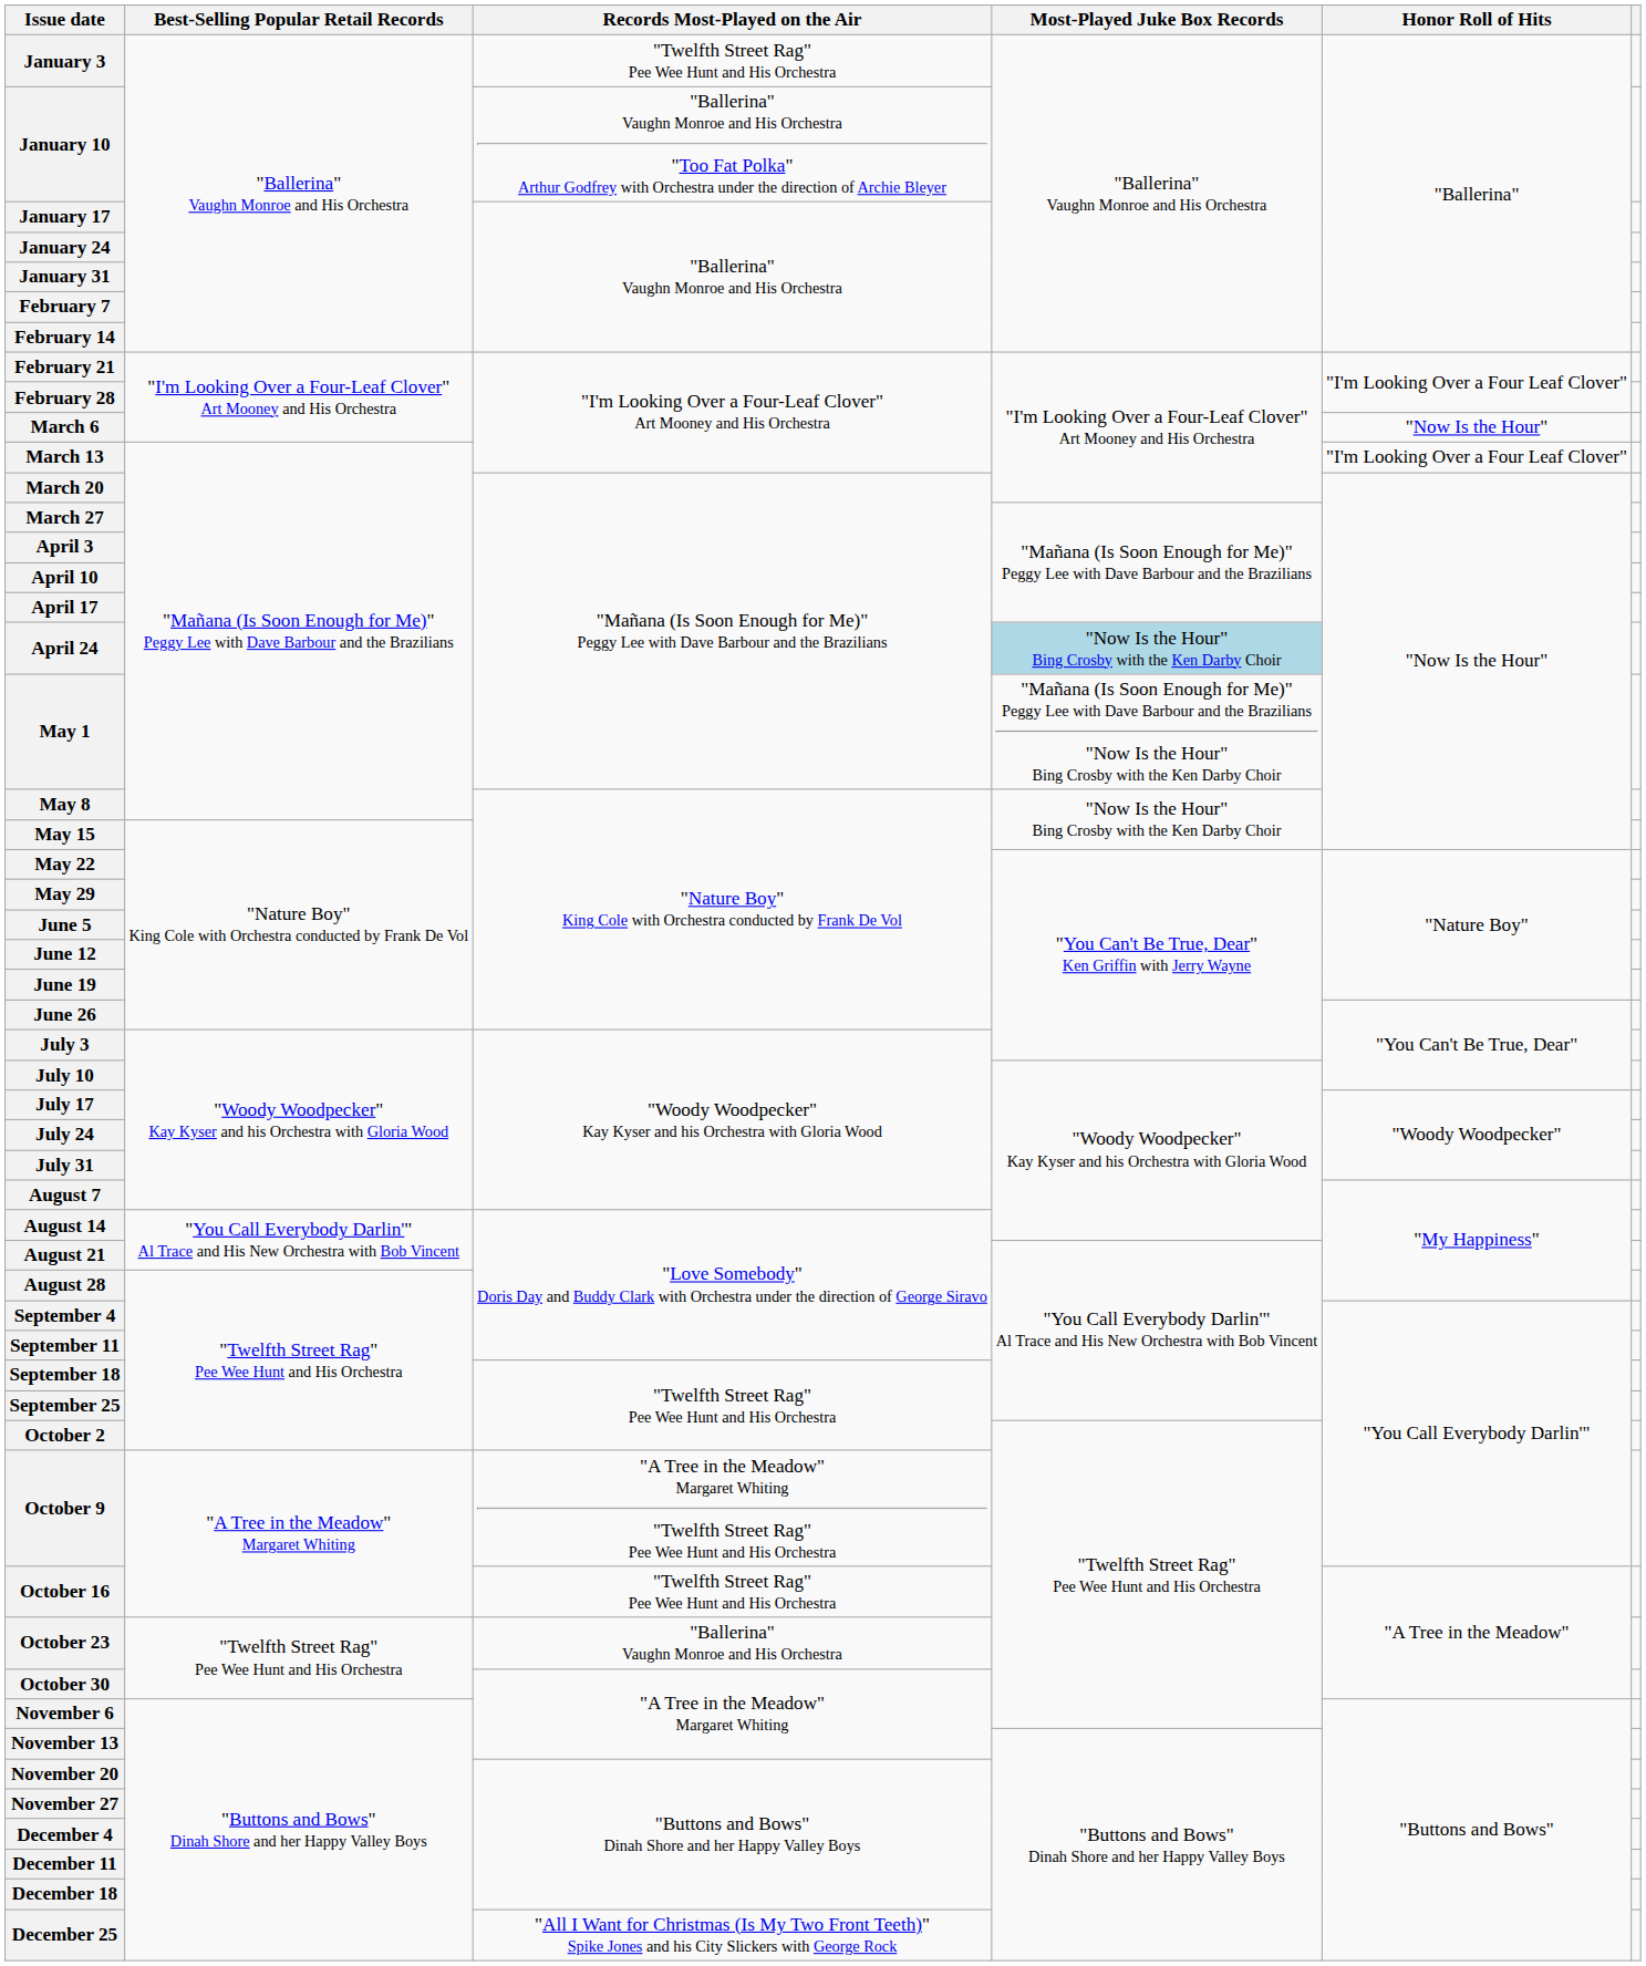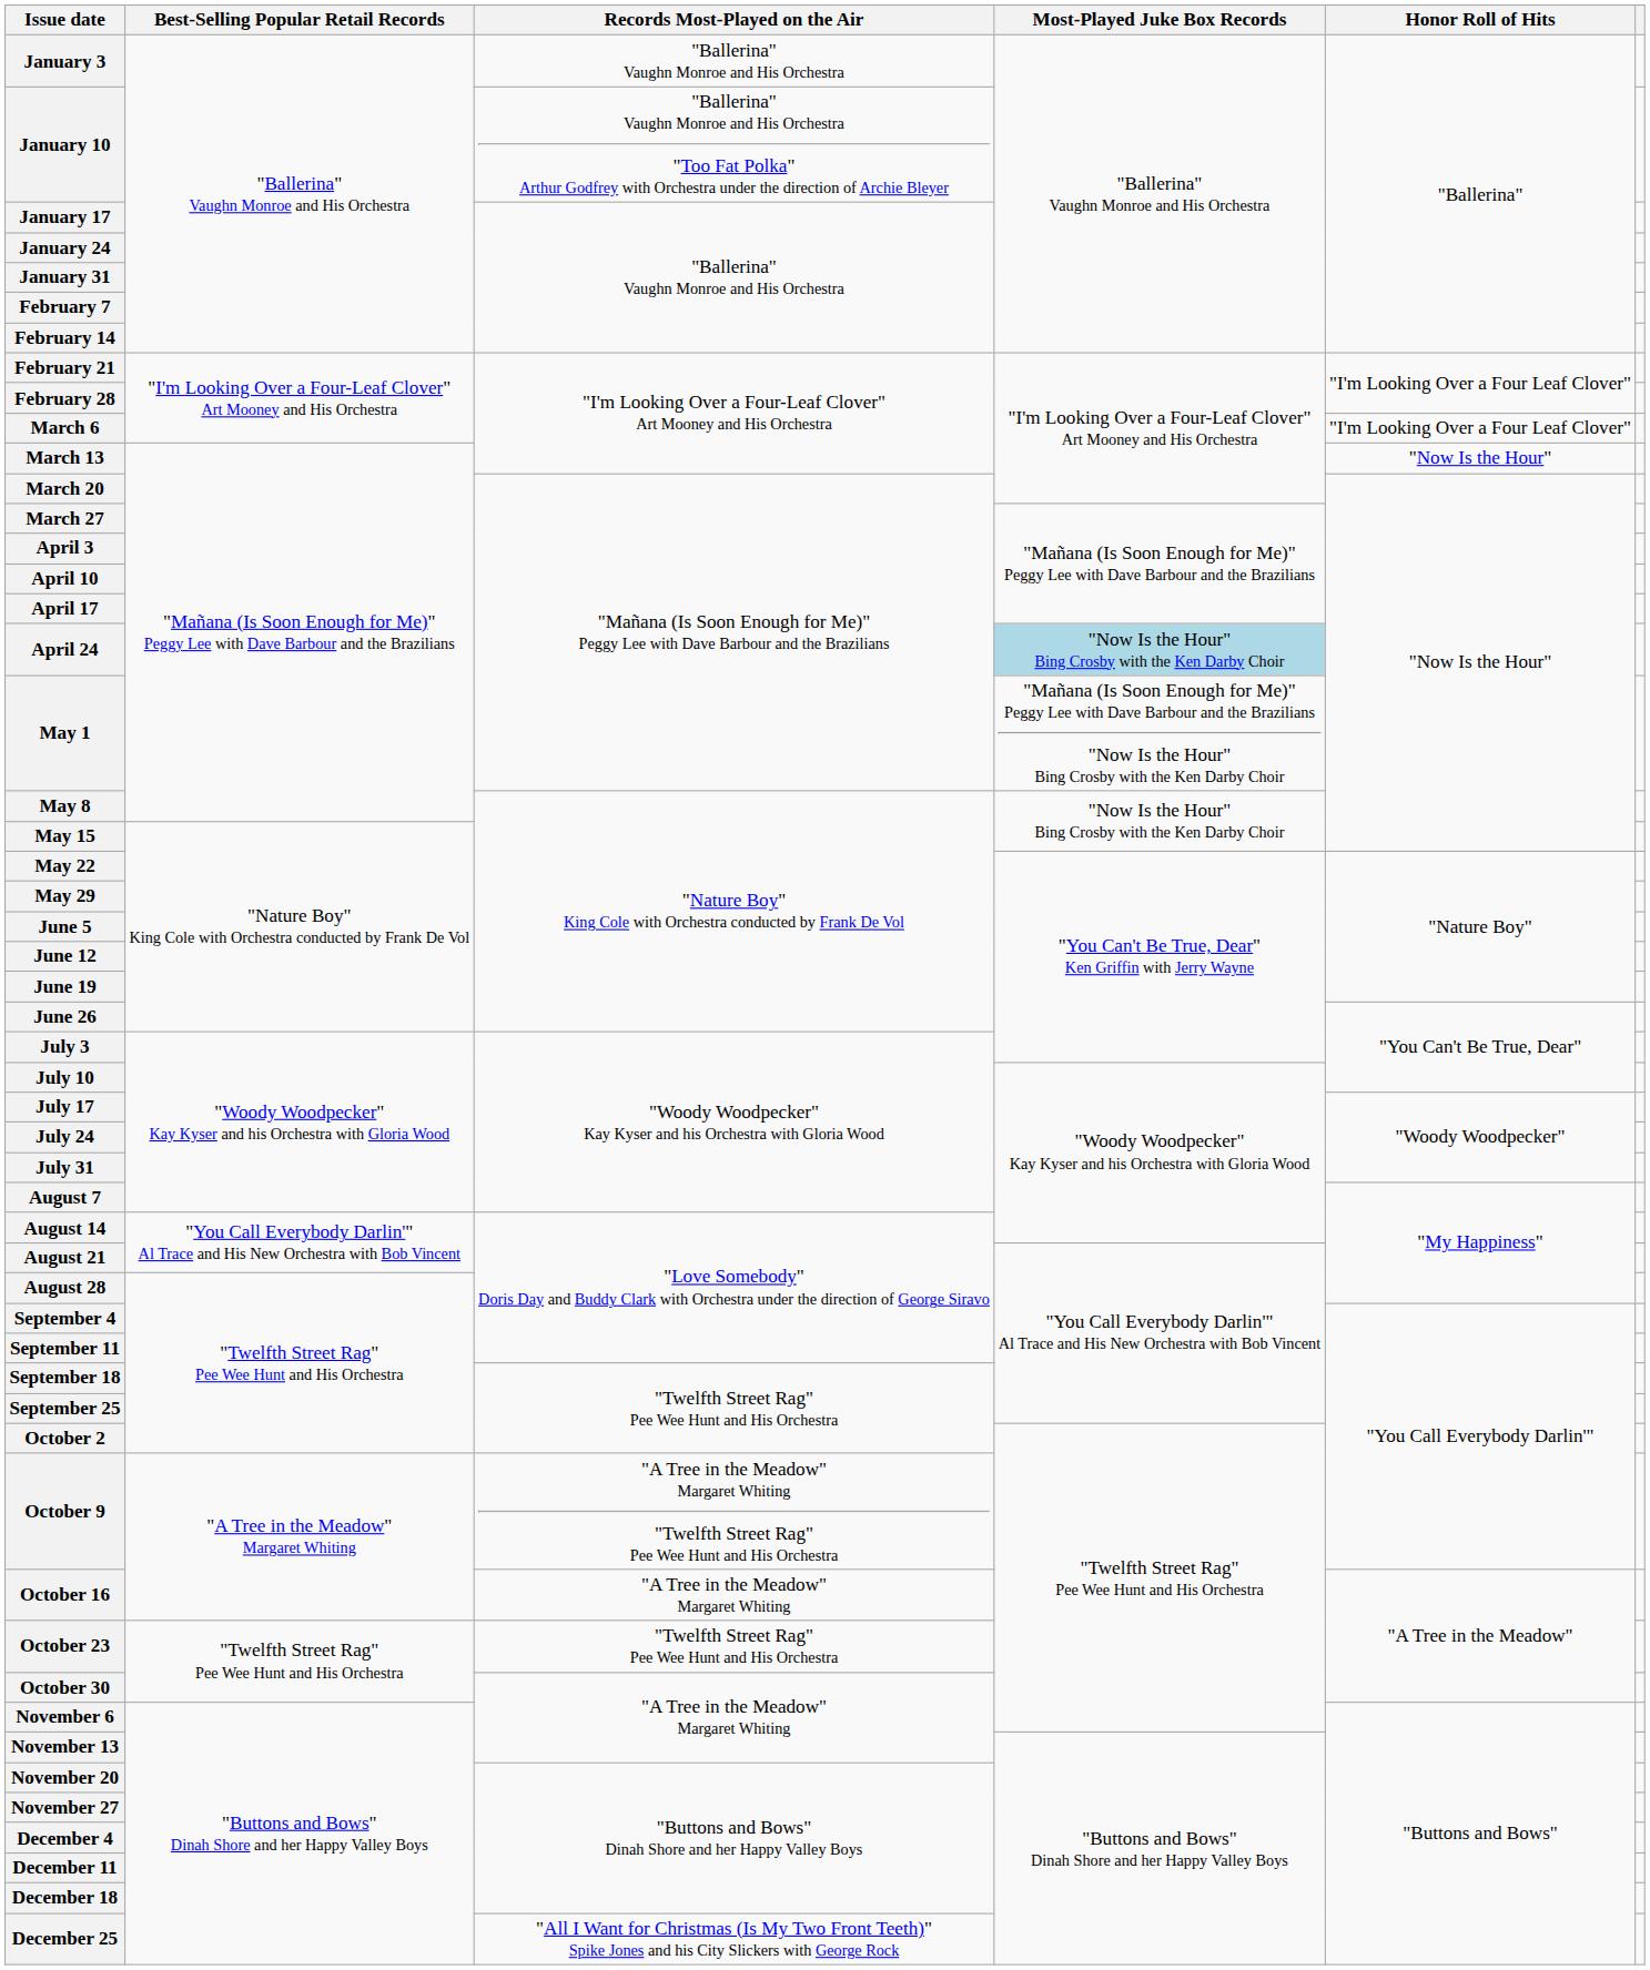January 3 | Records Most-Played on the Air: "Twelfth Street Rag" Pee Wee Hunt and His Orchestra -> "Ballerina" Vaughn Monroe and His Orchestra
March 6 | Honor Roll of Hits: "Now Is the Hour" -> "I'm Looking Over a Four Leaf Clover"
March 13 | Honor Roll of Hits: "I'm Looking Over a Four Leaf Clover" -> "Now Is the Hour"
October 16 | Records Most-Played on the Air: "Twelfth Street Rag" Pee Wee Hunt and His Orchestra -> "A Tree in the Meadow" Margaret Whiting
October 23 | Records Most-Played on the Air: "Ballerina" Vaughn Monroe and His Orchestra -> "Twelfth Street Rag" Pee Wee Hunt and His Orchestra
